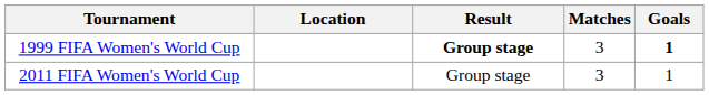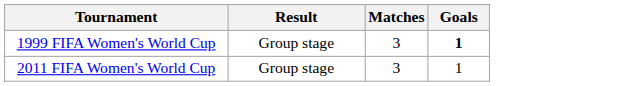- column: Location
1999 FIFA Women's World Cup | Result: bold -> normal
